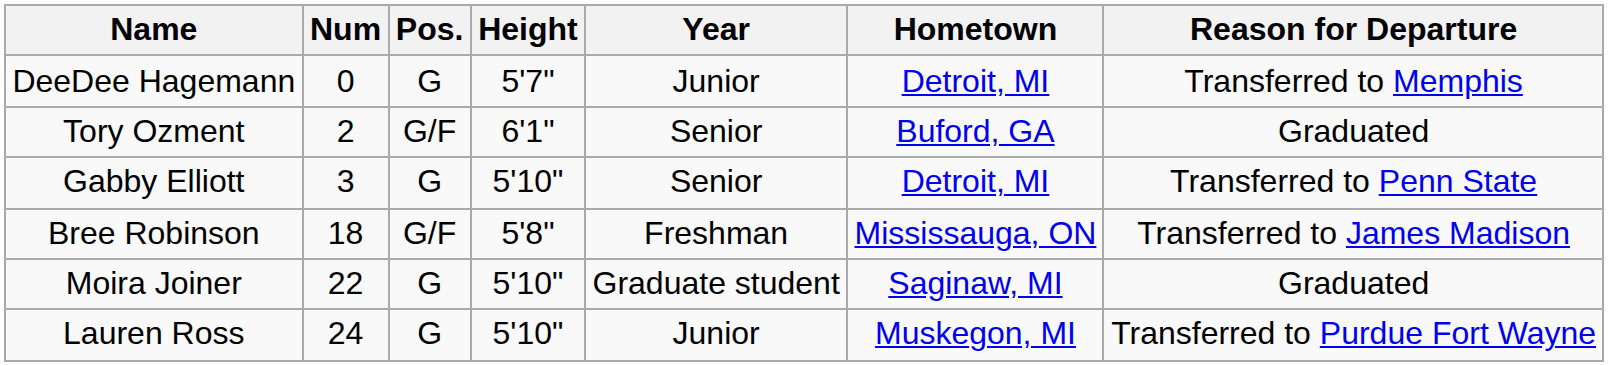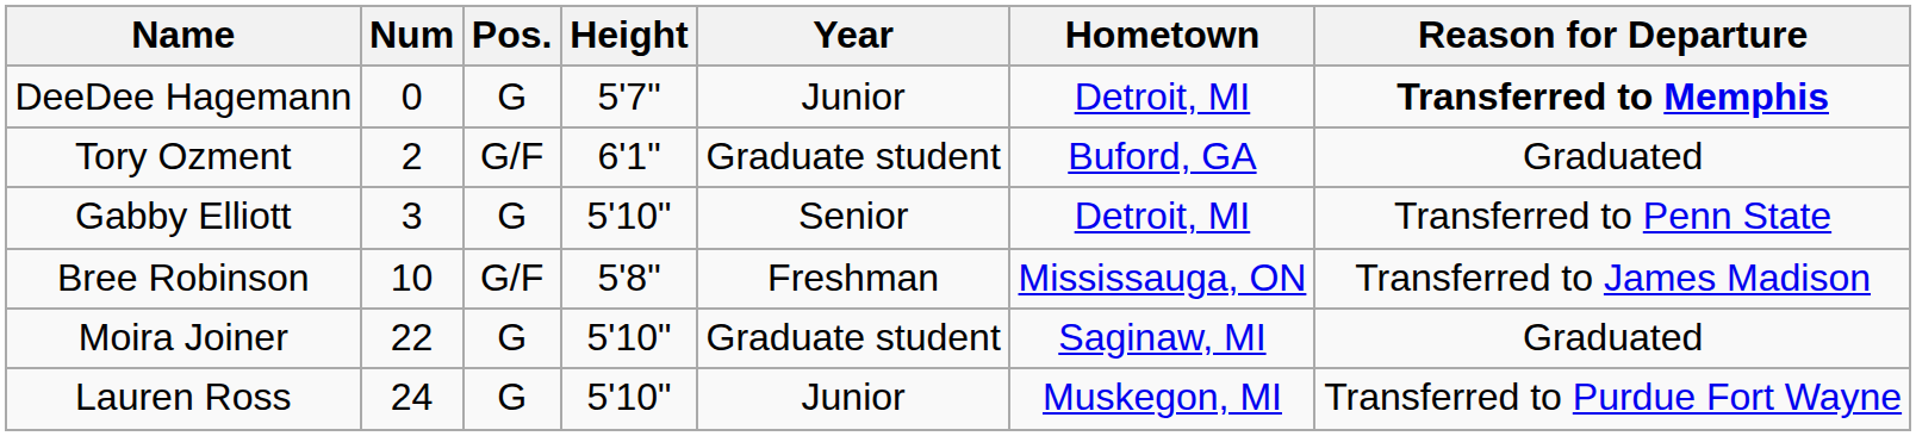DeeDee Hagemann | Reason for Departure: normal -> bold
Tory Ozment | Year: Senior -> Graduate student
Bree Robinson | Num: 18 -> 10
